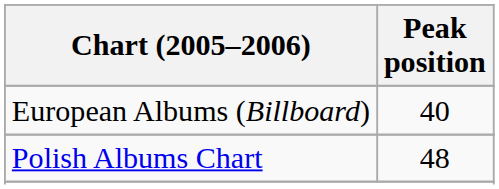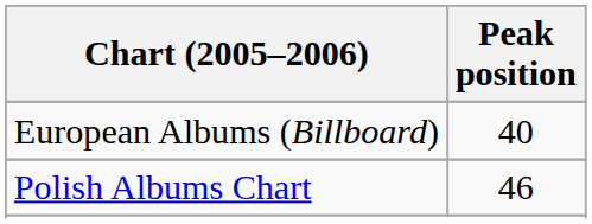Polish Albums Chart | Peak position: 48 -> 46
